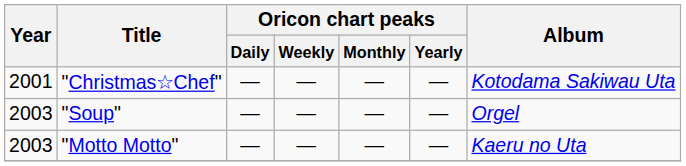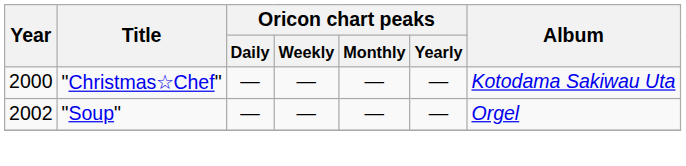"Christmas☆Chef" | Year: 2001 -> 2000
"Soup" | Year: 2003 -> 2002
- row: 2003 | "Motto Motto" | — | — | — | — | Kaeru no Uta
